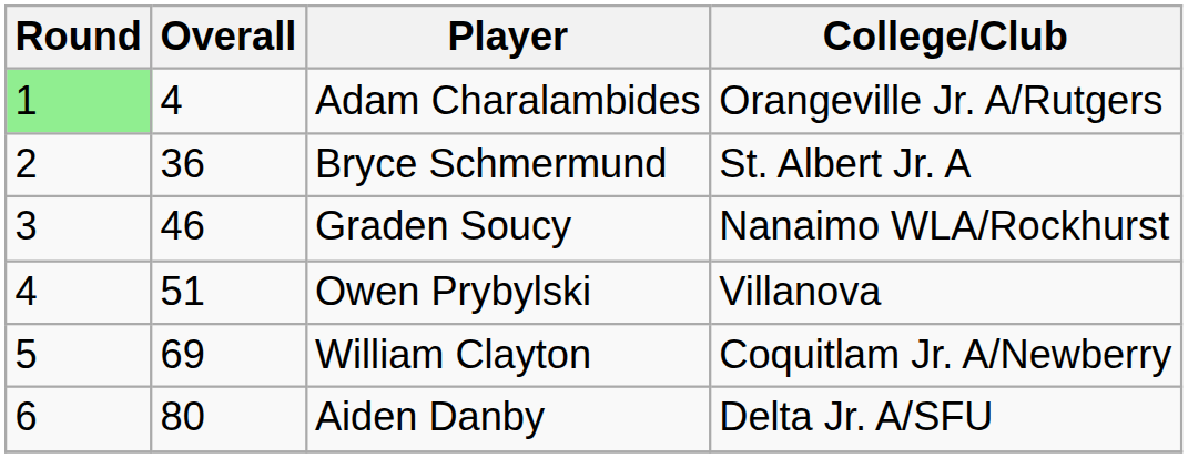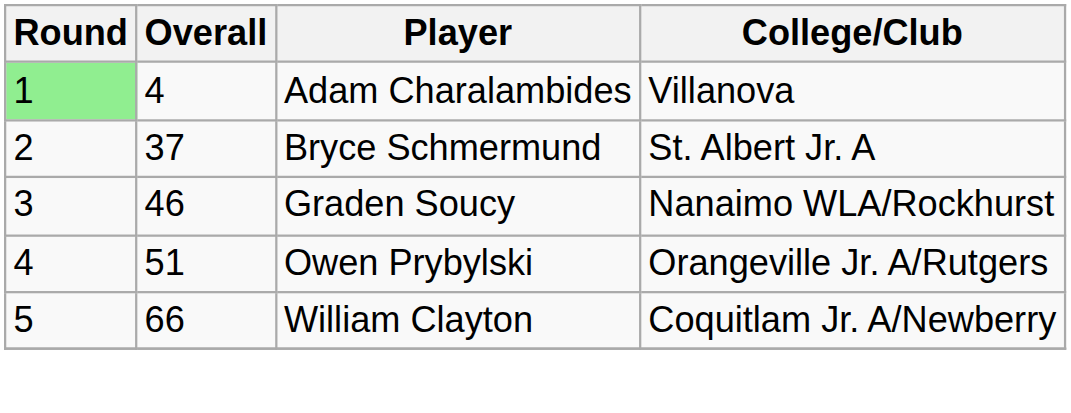Adam Charalambides | College/Club: Orangeville Jr. A/Rutgers -> Villanova
Bryce Schmermund | Overall: 36 -> 37
Owen Prybylski | College/Club: Villanova -> Orangeville Jr. A/Rutgers
William Clayton | Overall: 69 -> 66
- row: 6 | 80 | Aiden Danby | Delta Jr. A/SFU
